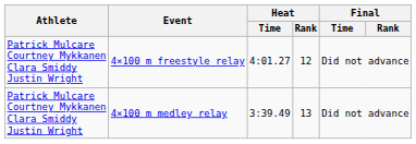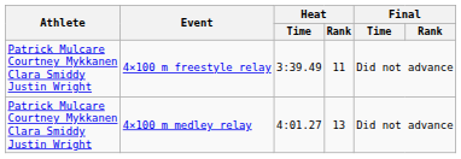4×100 m freestyle relay | Heat / Time: 4:01.27 -> 3:39.49
4×100 m freestyle relay | Heat / Rank: 12 -> 11
4×100 m medley relay | Heat / Time: 3:39.49 -> 4:01.27
